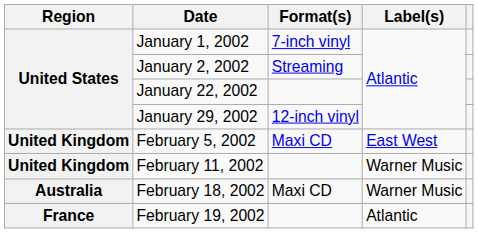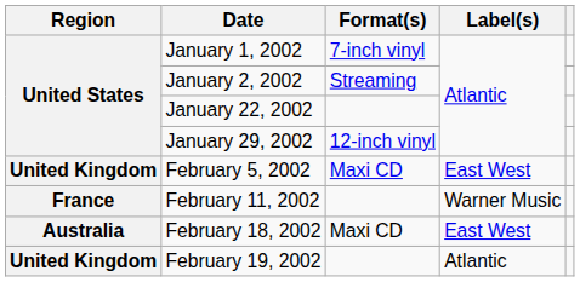February 11, 2002 | Region: United Kingdom -> France
February 18, 2002 | Label(s): Warner Music -> East West
February 19, 2002 | Region: France -> United Kingdom
